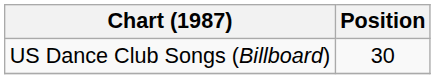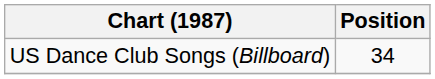US Dance Club Songs (Billboard) | Position: 30 -> 34
